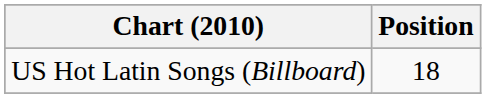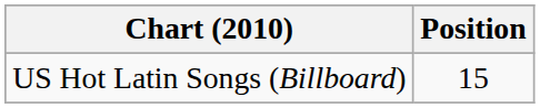US Hot Latin Songs (Billboard) | Position: 18 -> 15
